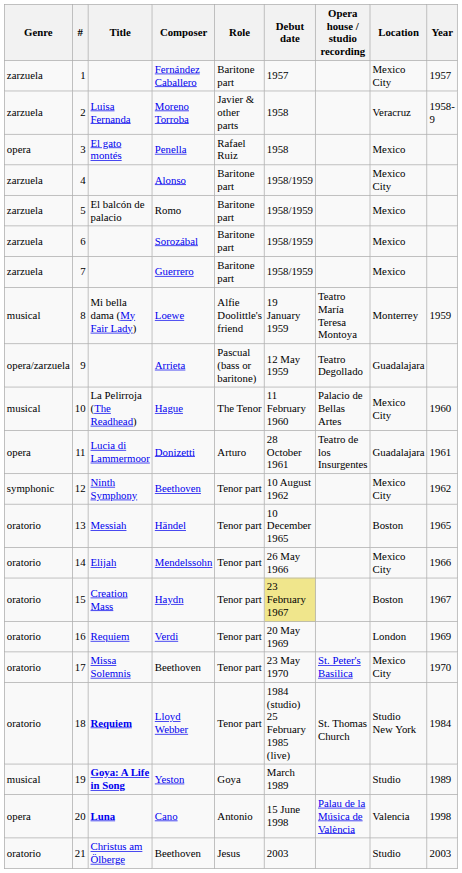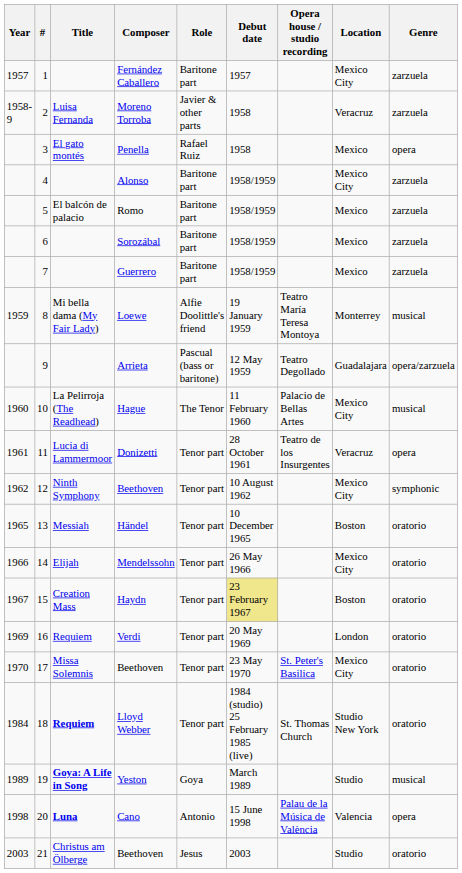columns swapped: Year <-> Genre
Donizetti | Role: Arturo -> Tenor part
Donizetti | Location: Guadalajara -> Veracruz
